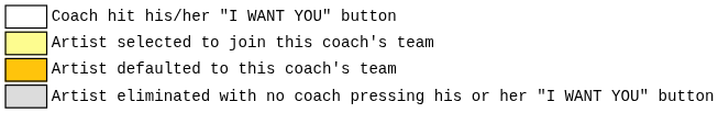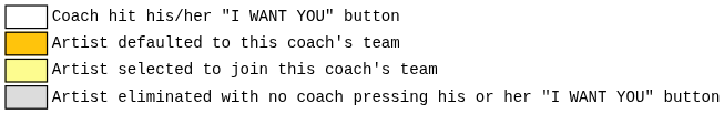rows swapped: Artist defaulted to this coach's team <-> Artist selected to join this coach's team
